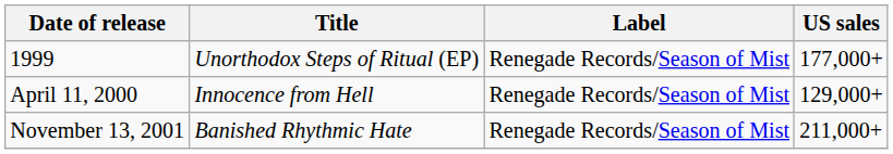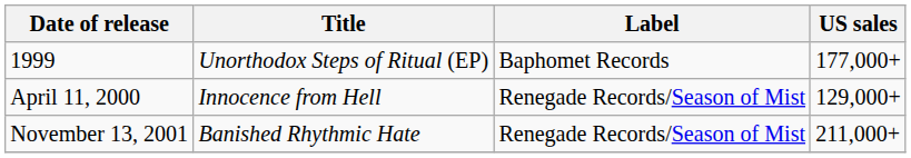1999 | Label: Renegade Records/Season of Mist -> Baphomet Records
